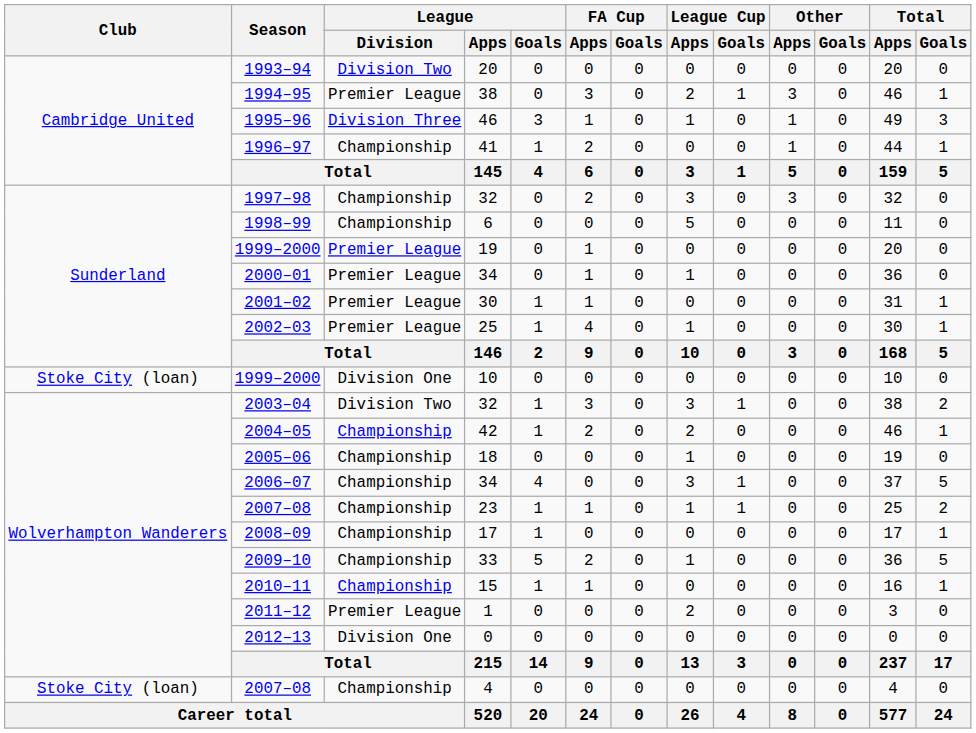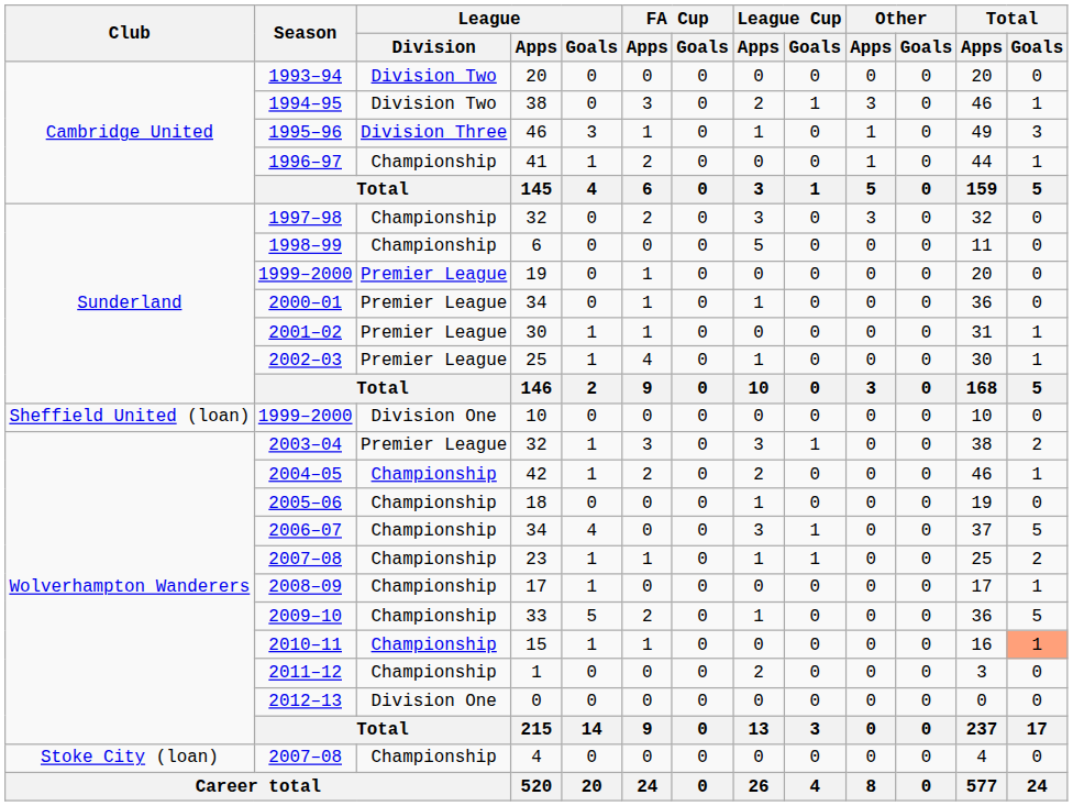1994–95 | League / Division: Premier League -> Division Two
1999–2000 / 10 | Club: Stoke City (loan) -> Sheffield United (loan)
2003–04 | League / Division: Division Two -> Premier League
2010–11 | Total / Goals: no background -> lightsalmon background
2011–12 | League / Division: Premier League -> Championship
